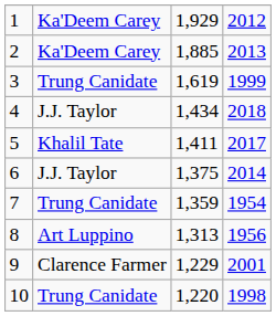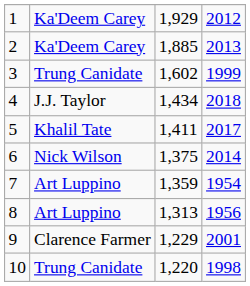3 | column 3: 1,619 -> 1,602
6 | column 2: J.J. Taylor -> Nick Wilson
7 | column 2: Trung Canidate -> Art Luppino
